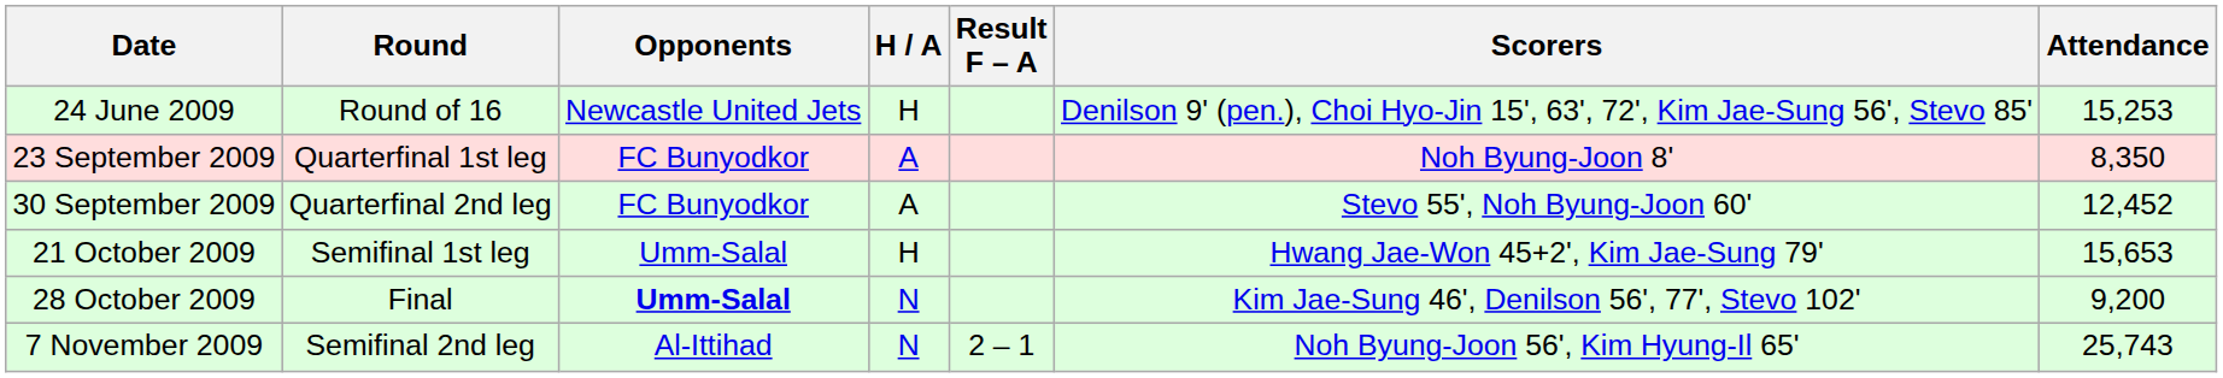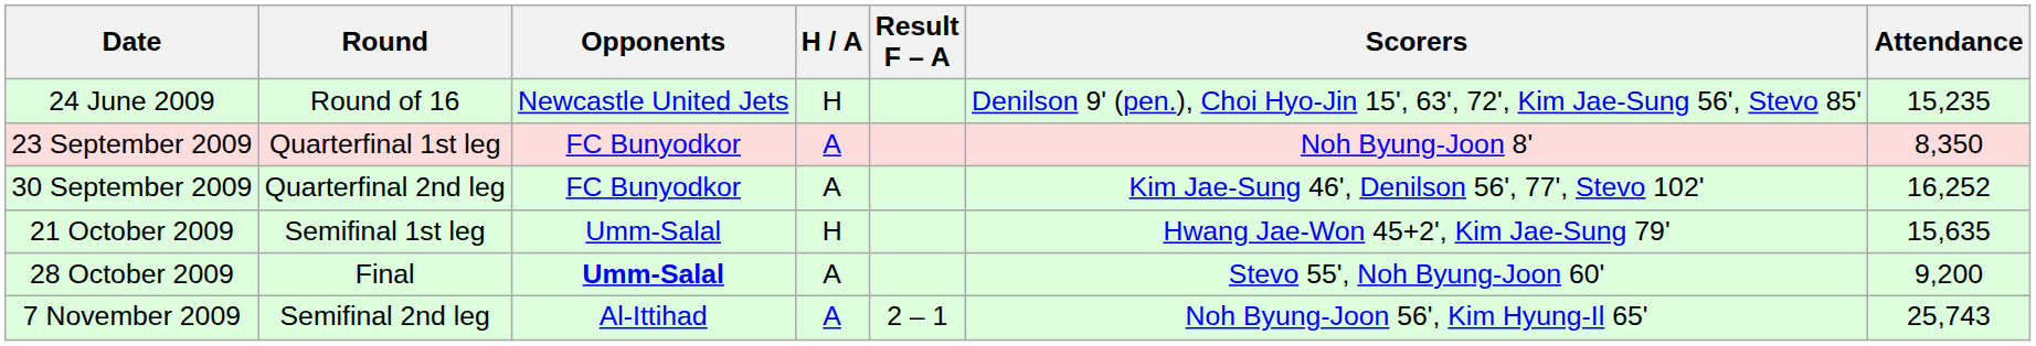24 June 2009 | Attendance: 15,253 -> 15,235
30 September 2009 | Scorers: Stevo 55', Noh Byung-Joon 60' -> Kim Jae-Sung 46', Denilson 56', 77', Stevo 102'
30 September 2009 | Attendance: 12,452 -> 16,252
21 October 2009 | Attendance: 15,653 -> 15,635
28 October 2009 | H / A: N -> A
28 October 2009 | Scorers: Kim Jae-Sung 46', Denilson 56', 77', Stevo 102' -> Stevo 55', Noh Byung-Joon 60'
7 November 2009 | H / A: N -> A
